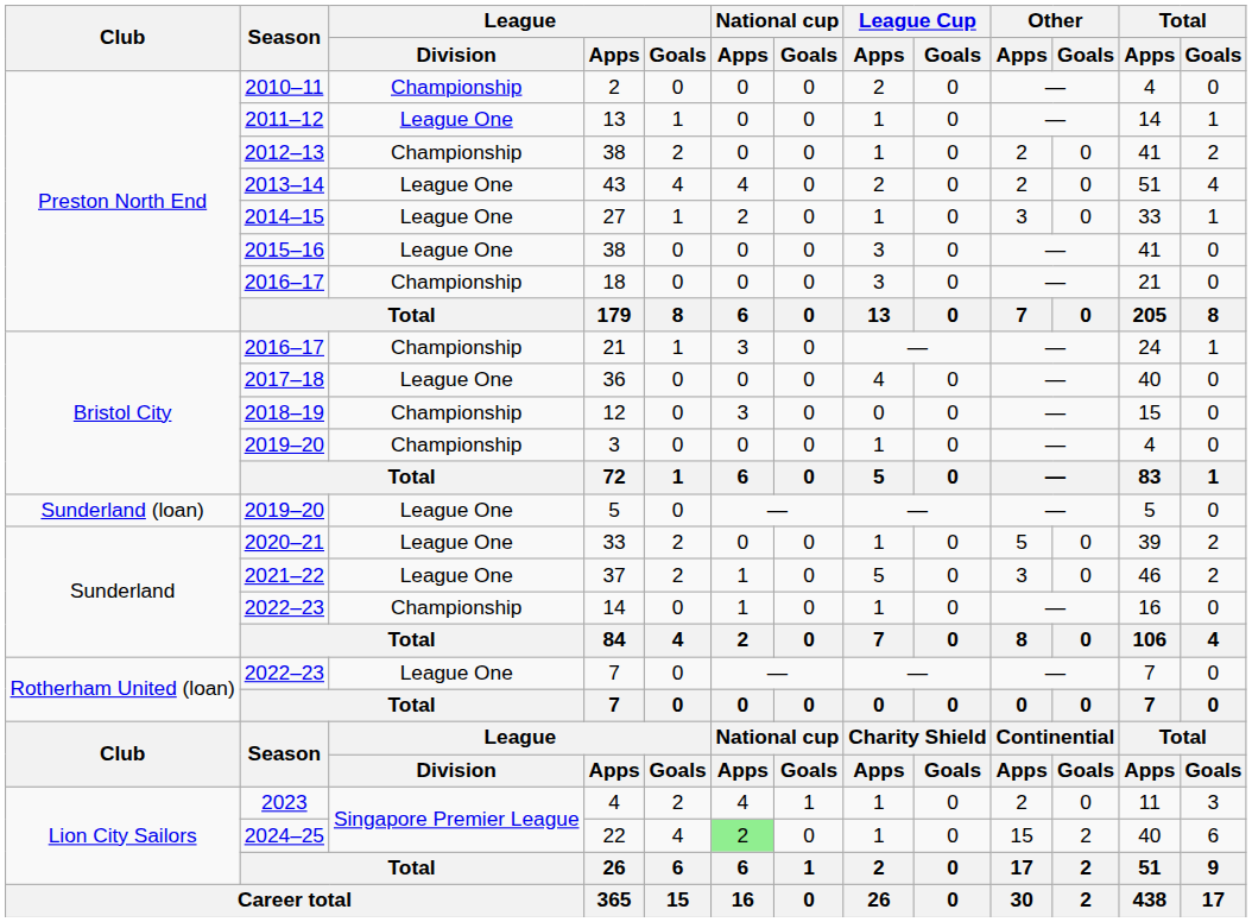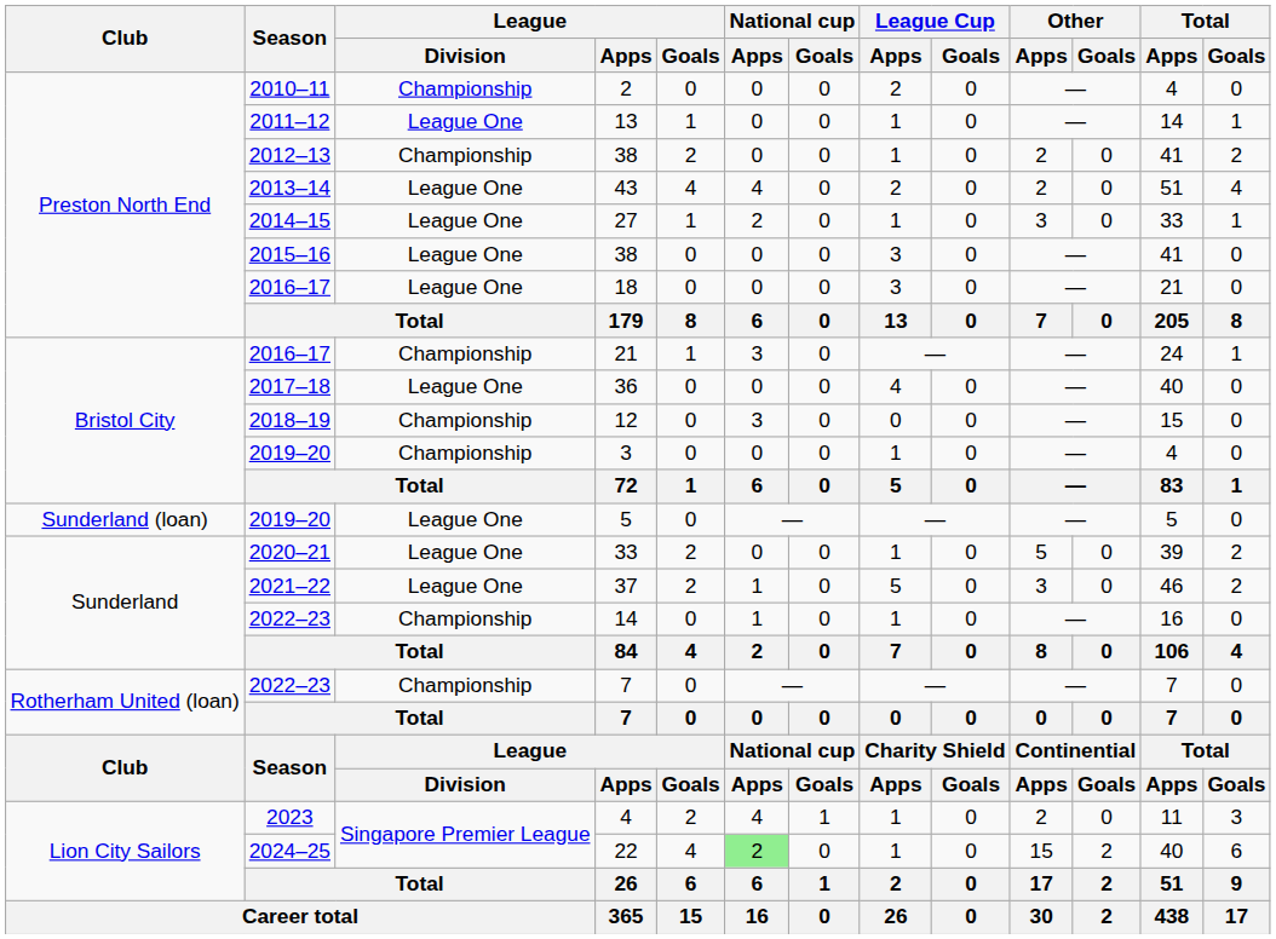18 | League / Division: Championship -> League One
2022–23 / 7 | League / Division: League One -> Championship
